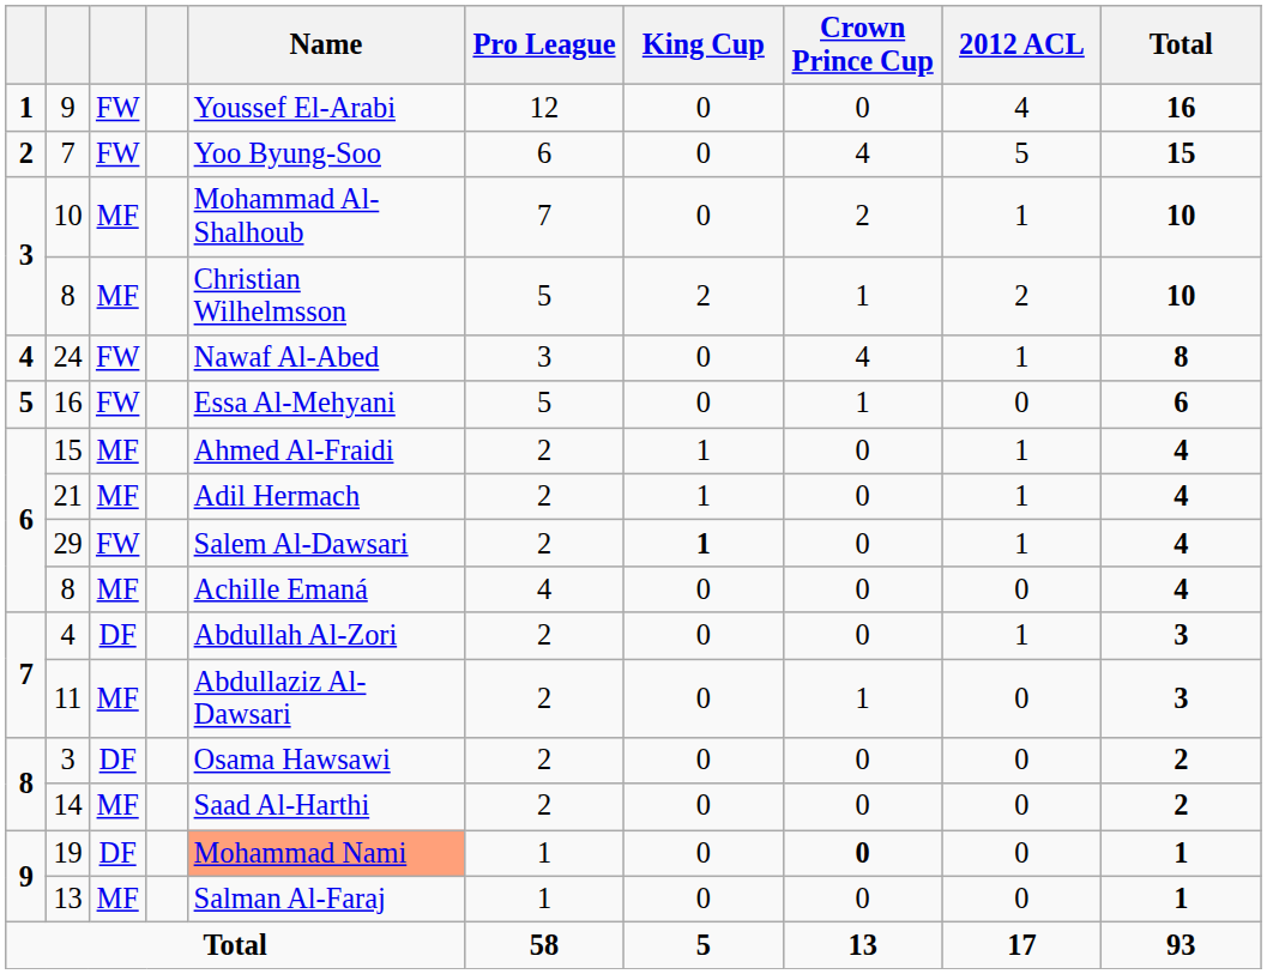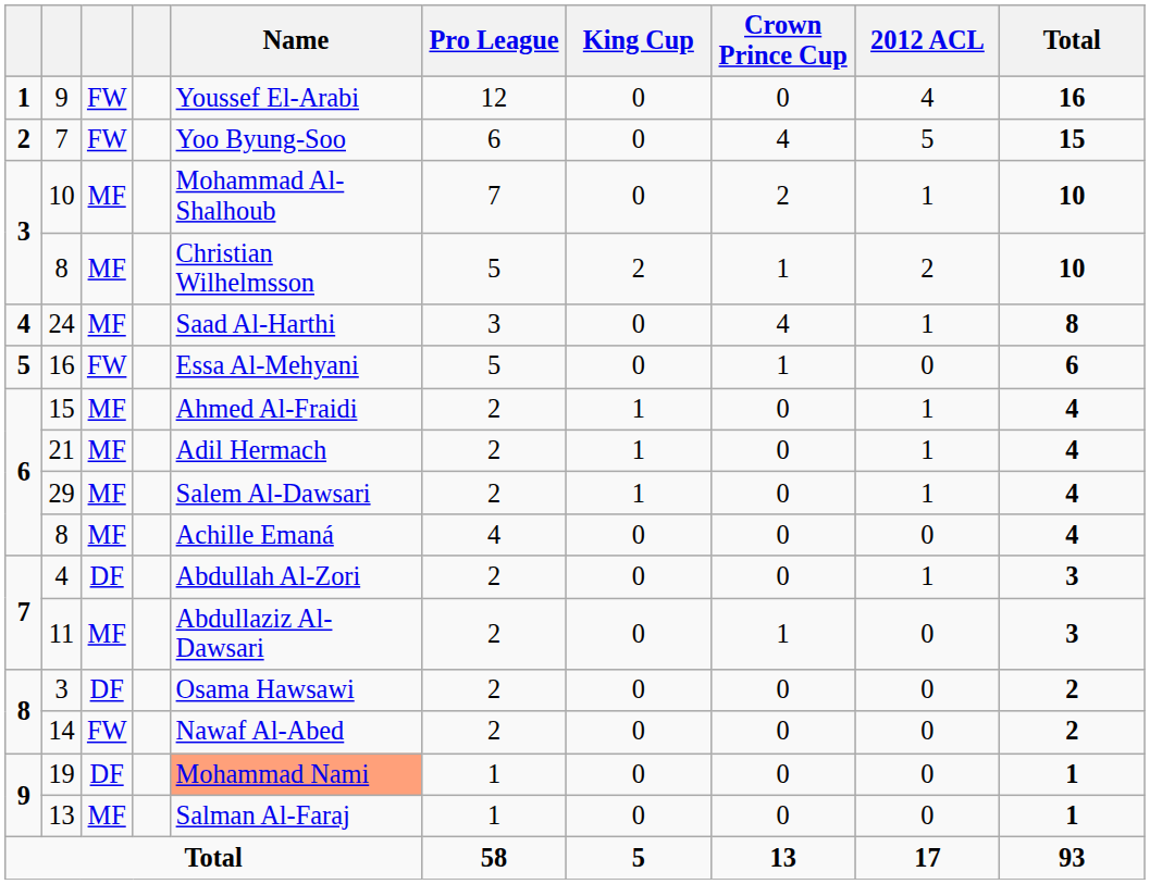24 | column 3: FW -> MF
24 | Name: Nawaf Al-Abed -> Saad Al-Harthi
29 | column 3: FW -> MF
29 | King Cup: bold -> normal
14 | column 3: MF -> FW
14 | Name: Saad Al-Harthi -> Nawaf Al-Abed
19 | Crown Prince Cup: bold -> normal
